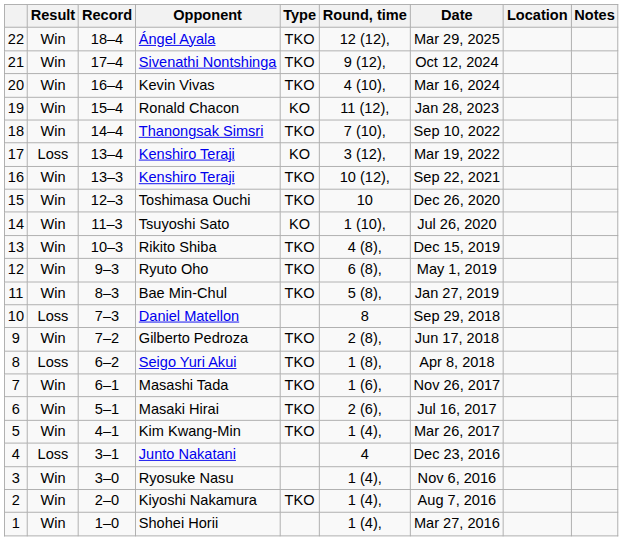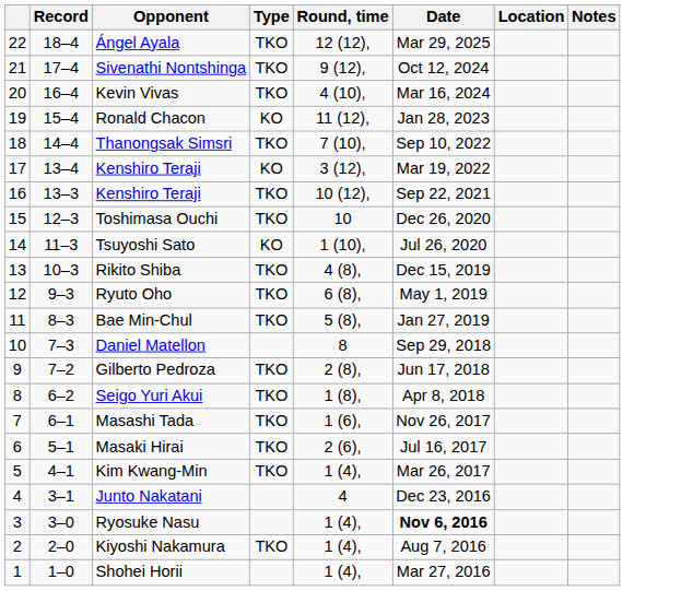- column: Result | Win | Win | Win | Win | Win | Loss | Win | Win | Win | Win | Win | Win | Loss | Win | Loss | Win | Win | Win | Loss | Win | Win | Win
Ryosuke Nasu | Date: normal -> bold
